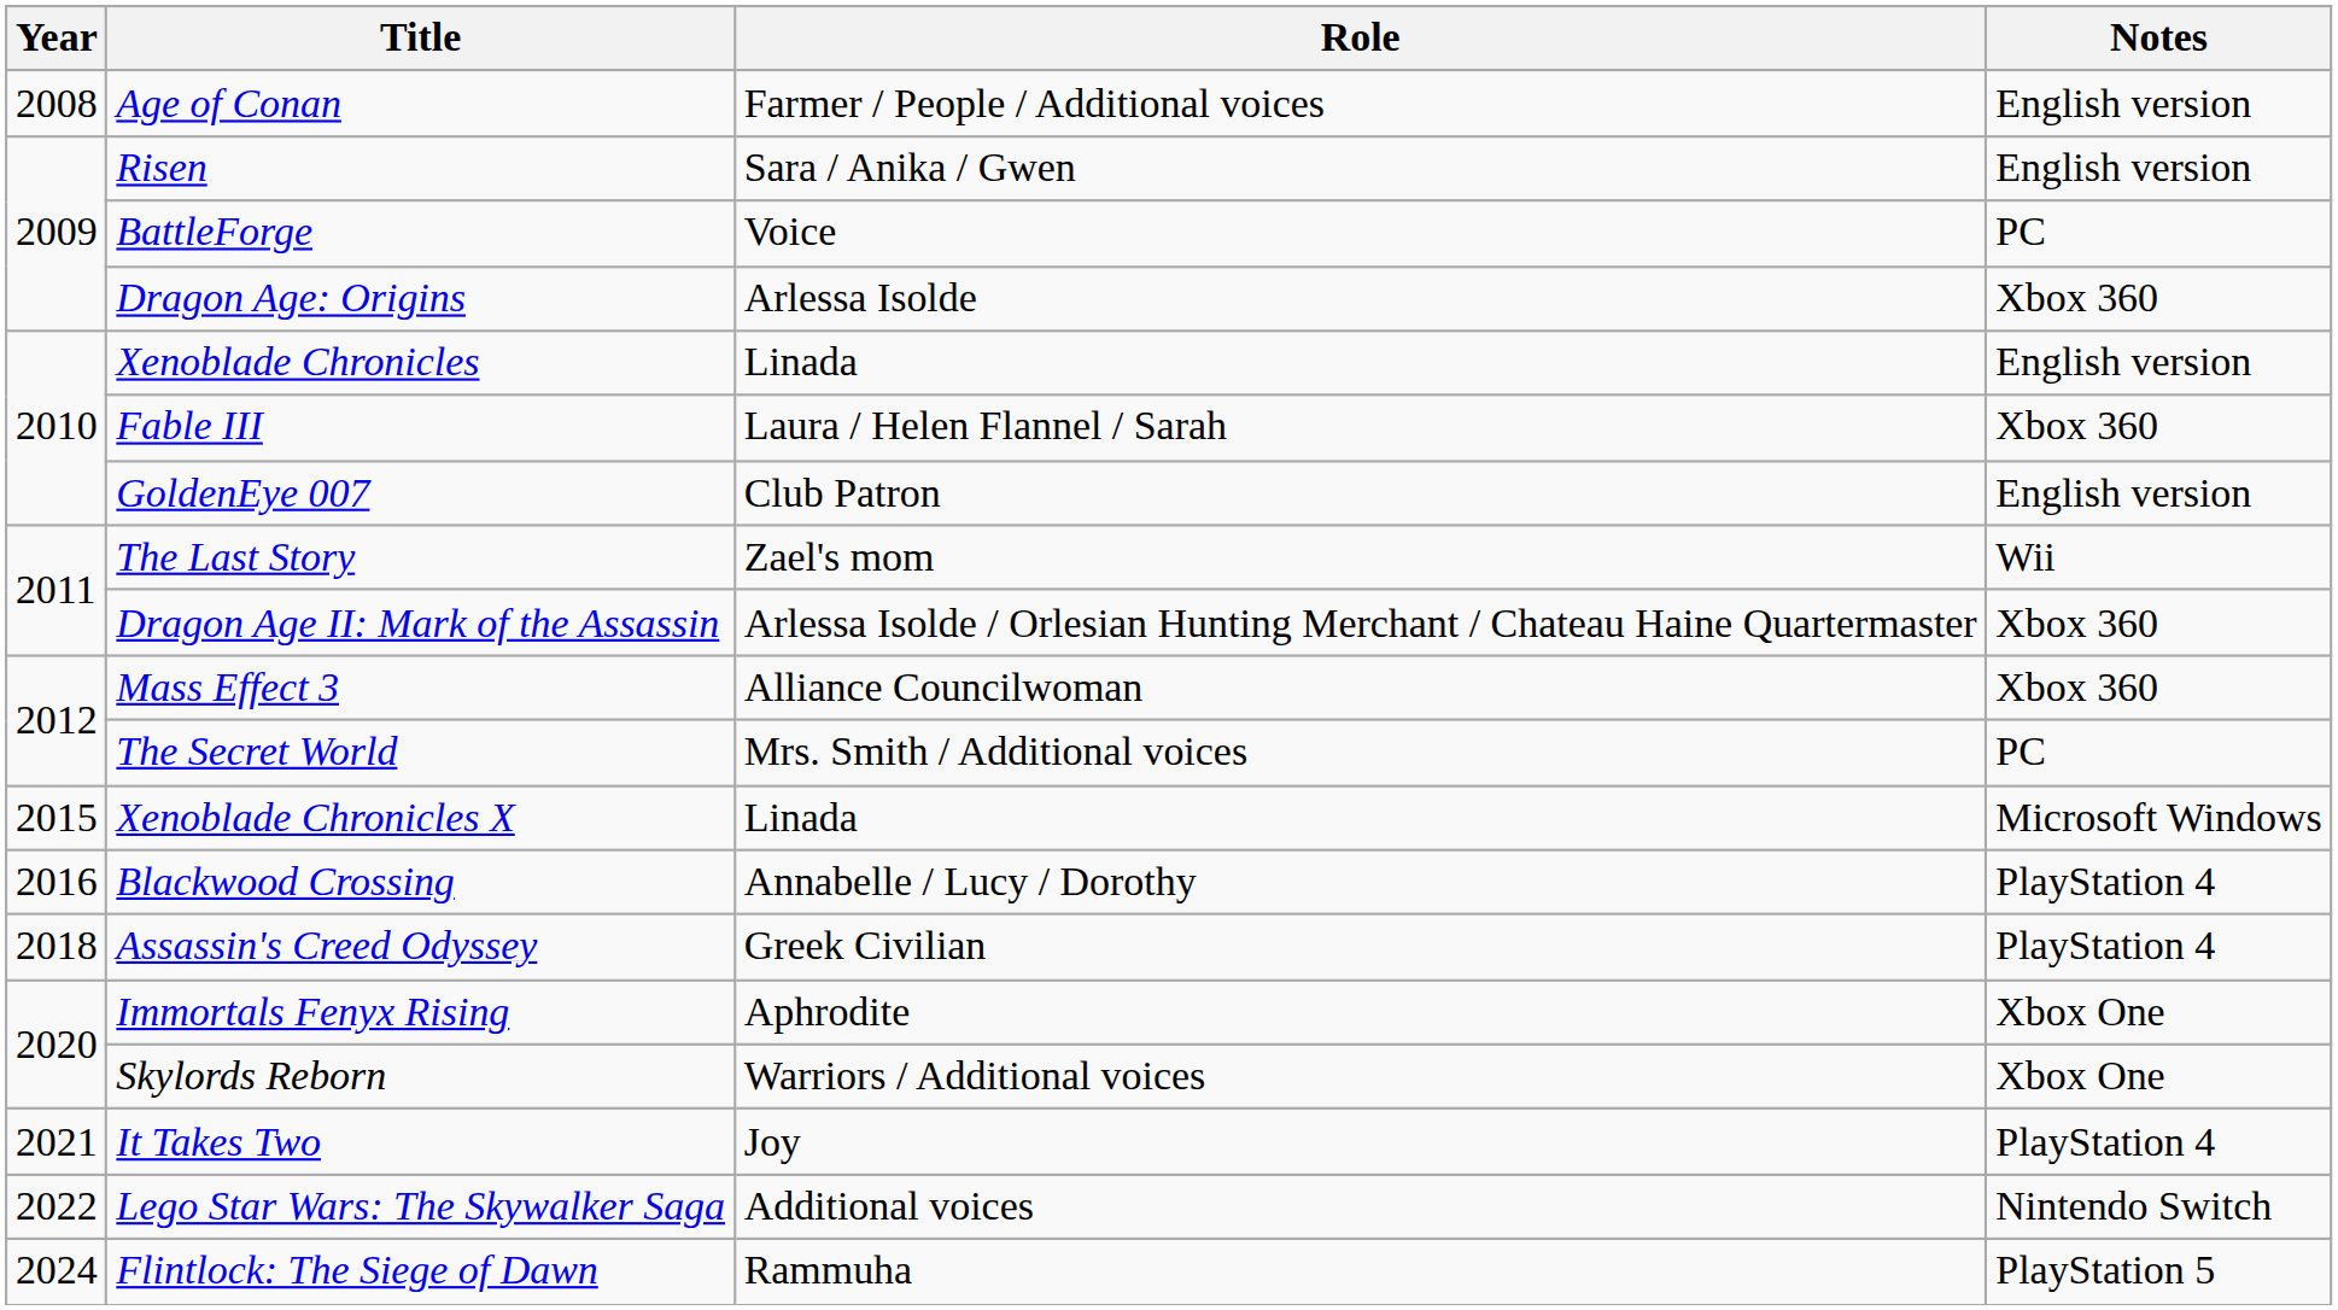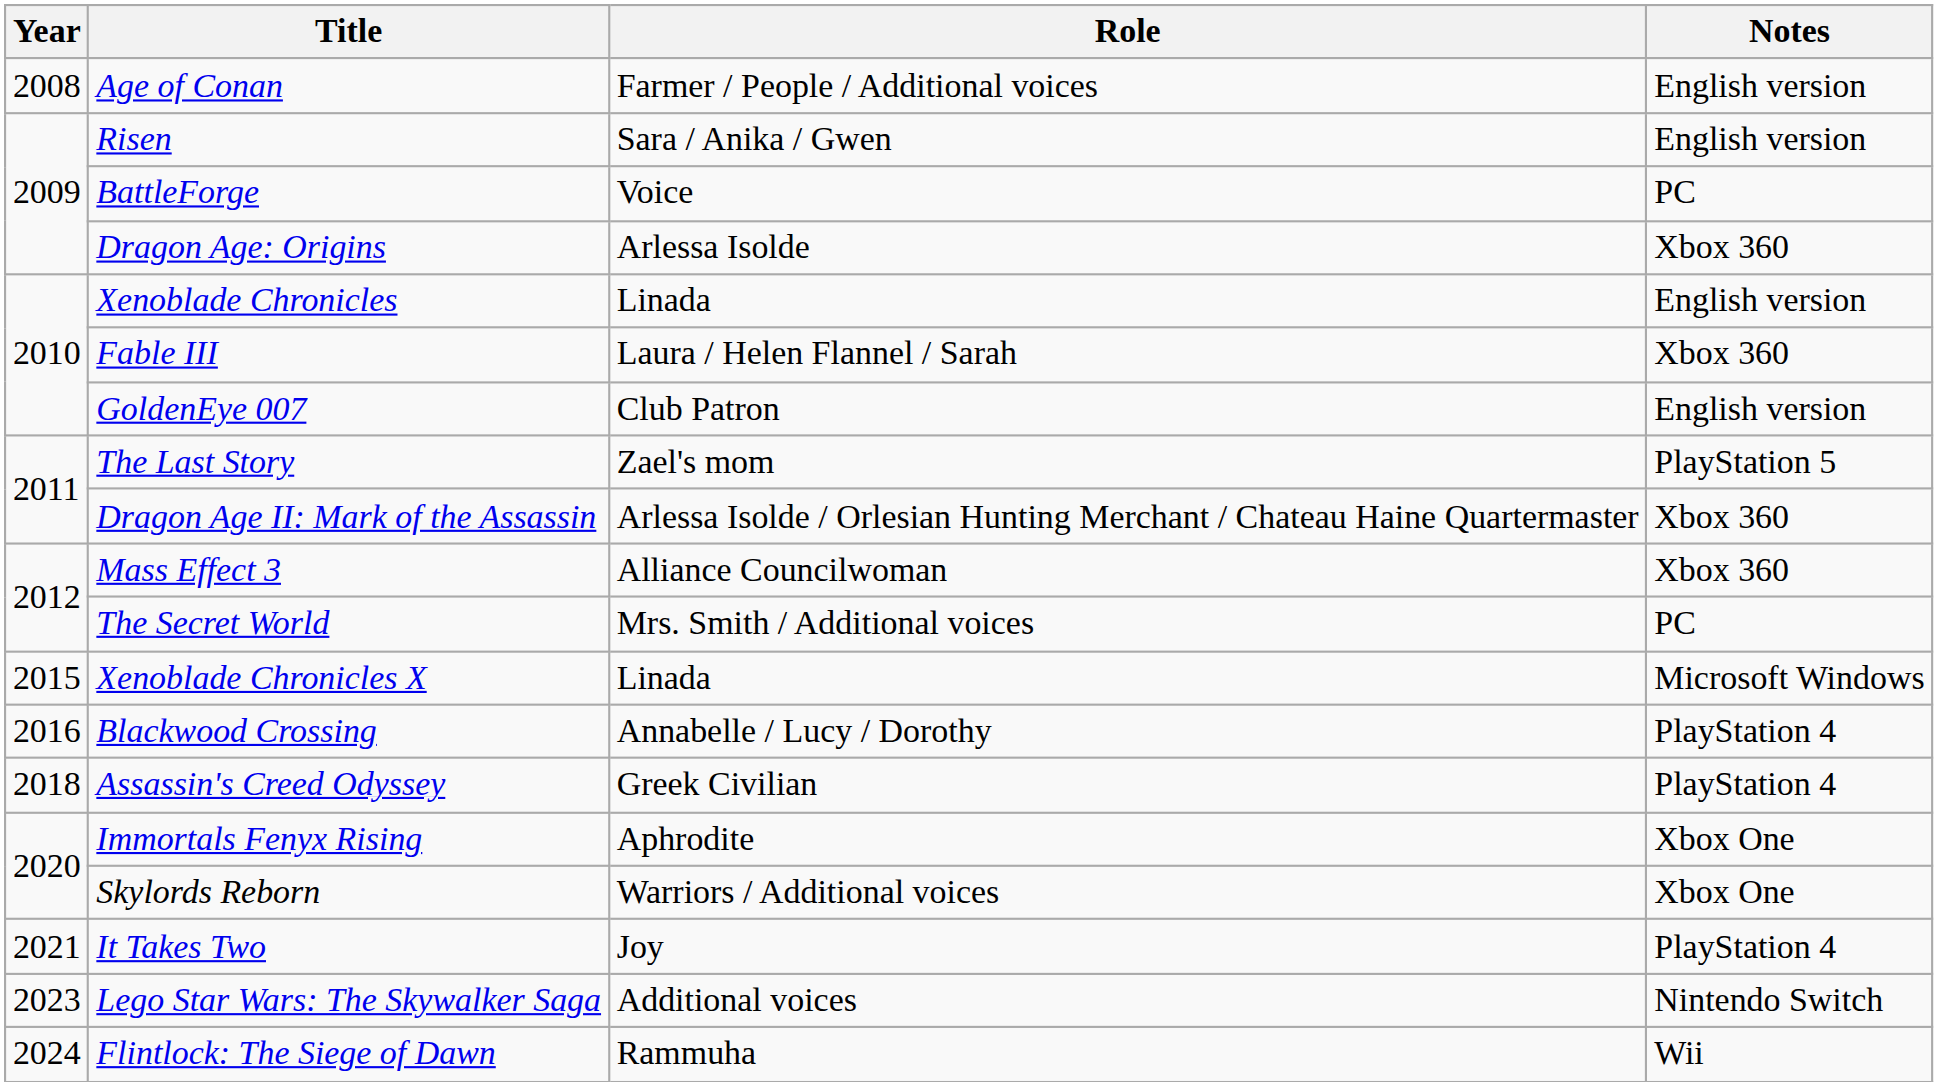The Last Story | Notes: Wii -> PlayStation 5
Lego Star Wars: The Skywalker Saga | Year: 2022 -> 2023
Flintlock: The Siege of Dawn | Notes: PlayStation 5 -> Wii
